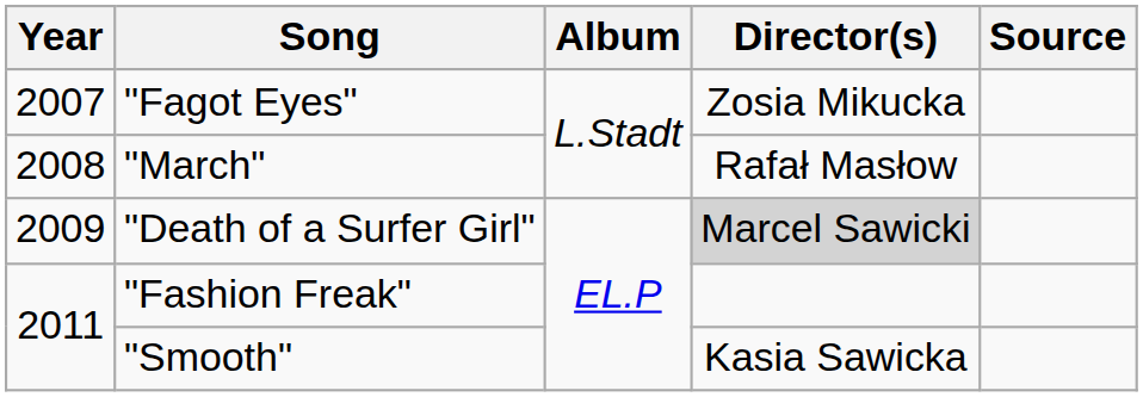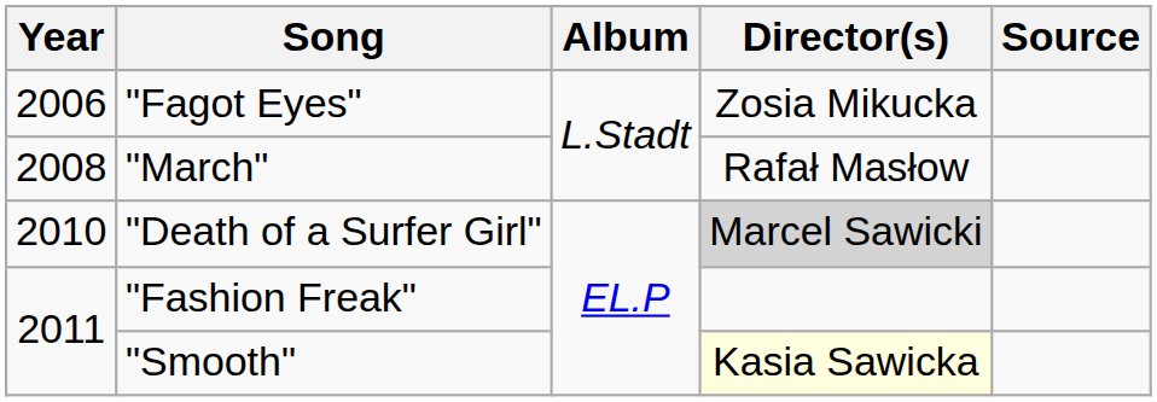"Fagot Eyes" | Year: 2007 -> 2006
"Death of a Surfer Girl" | Year: 2009 -> 2010
"Smooth" | Director(s): no background -> lightyellow background
